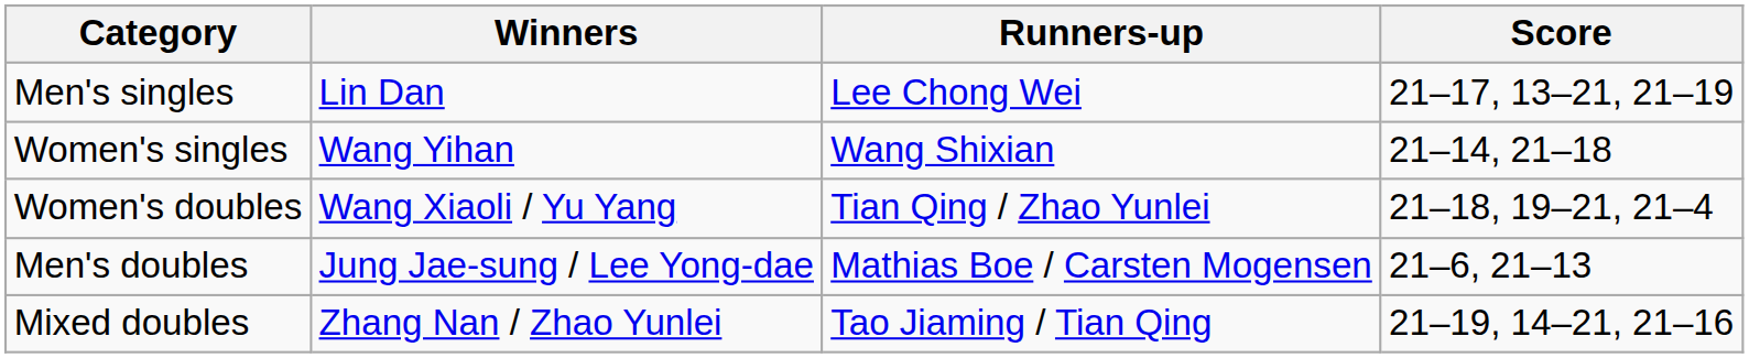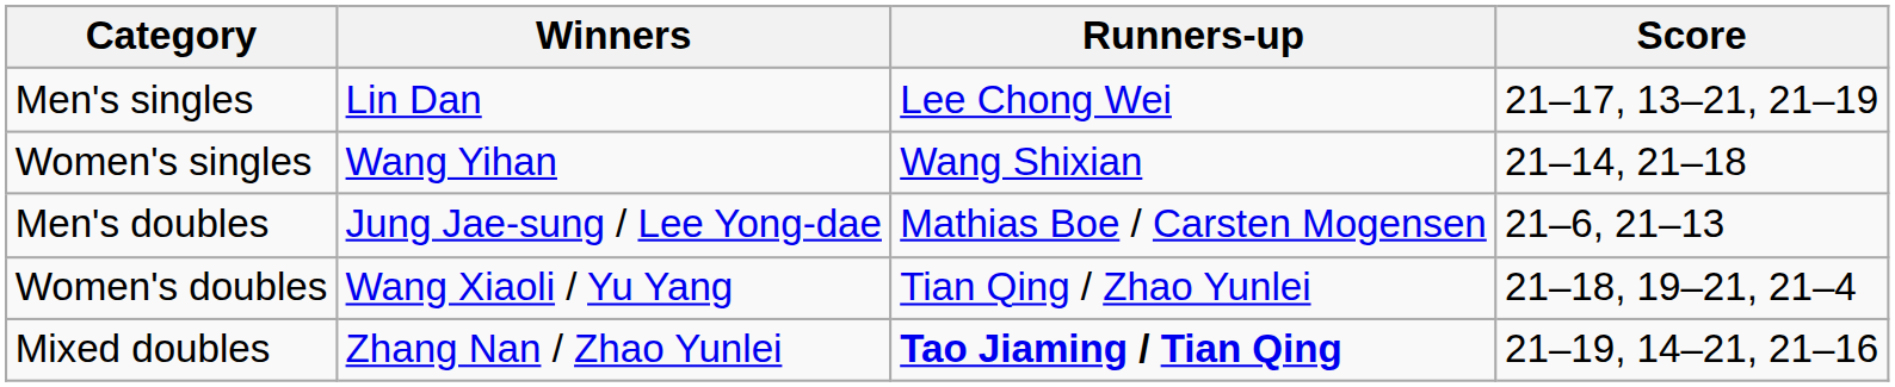rows swapped: Men's doubles <-> Women's doubles
Mixed doubles | Runners-up: normal -> bold
